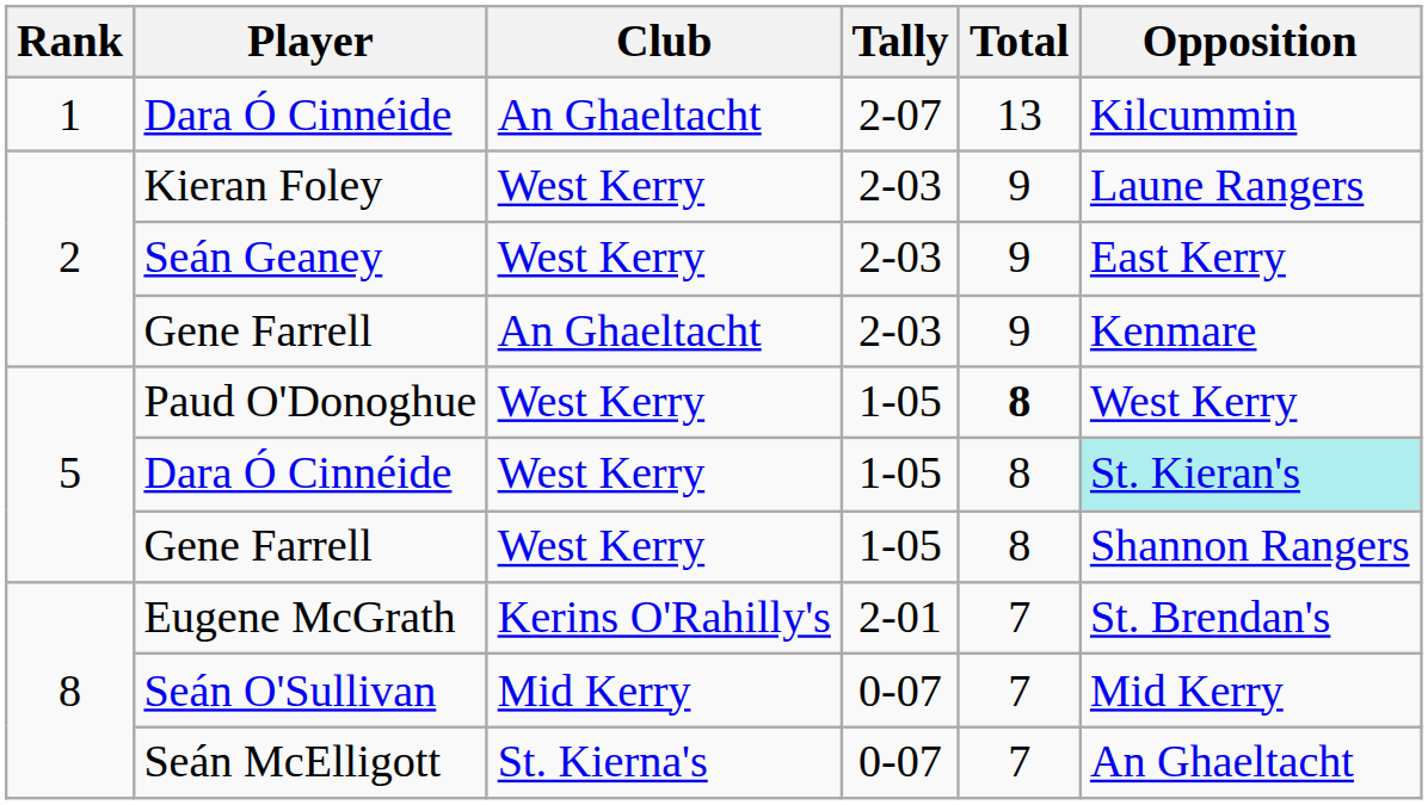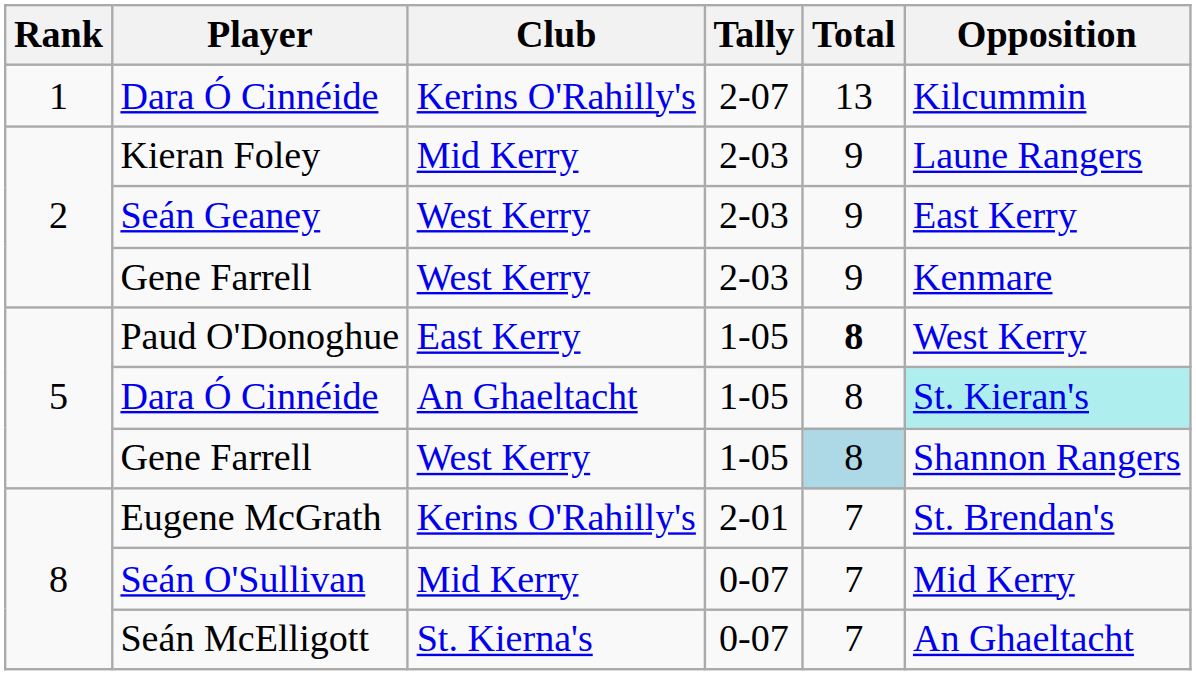Dara Ó Cinnéide / 2-07 | Club: An Ghaeltacht -> Kerins O'Rahilly's
Kieran Foley | Club: West Kerry -> Mid Kerry
Gene Farrell / 2-03 | Club: An Ghaeltacht -> West Kerry
Paud O'Donoghue | Club: West Kerry -> East Kerry
Dara Ó Cinnéide / 1-05 | Club: West Kerry -> An Ghaeltacht
Gene Farrell / 1-05 | Total: no background -> lightblue background
